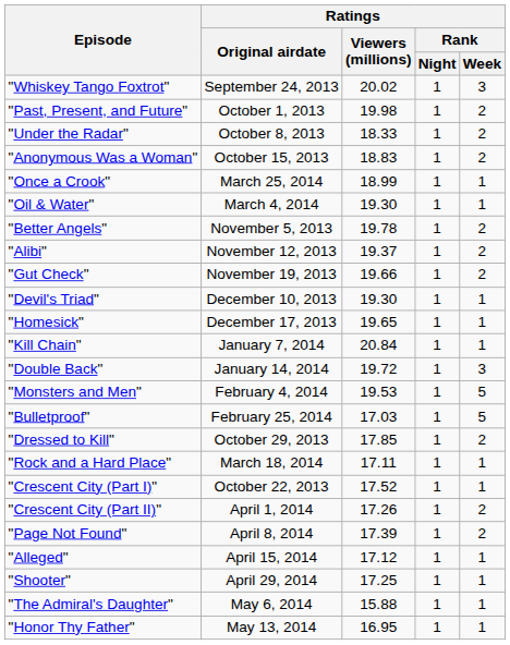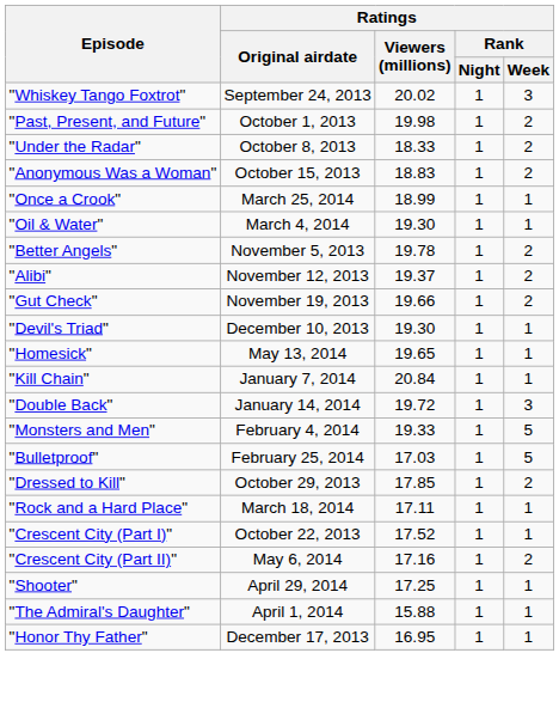"Homesick" | Ratings / Original airdate: December 17, 2013 -> May 13, 2014
"Monsters and Men" | Ratings / Viewers (millions): 19.53 -> 19.33
"Crescent City (Part II)" | Ratings / Original airdate: April 1, 2014 -> May 6, 2014
"Crescent City (Part II)" | Ratings / Viewers (millions): 17.26 -> 17.16
- row: "Page Not Found" | April 8, 2014 | 17.39 | 1 | 2
- row: "Alleged" | April 15, 2014 | 17.12 | 1 | 1
"The Admiral's Daughter" | Ratings / Original airdate: May 6, 2014 -> April 1, 2014
"Honor Thy Father" | Ratings / Original airdate: May 13, 2014 -> December 17, 2013
